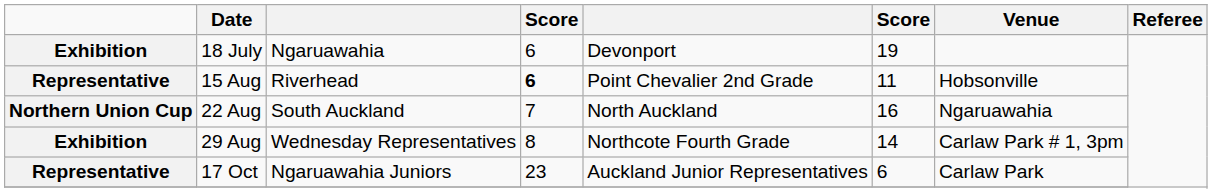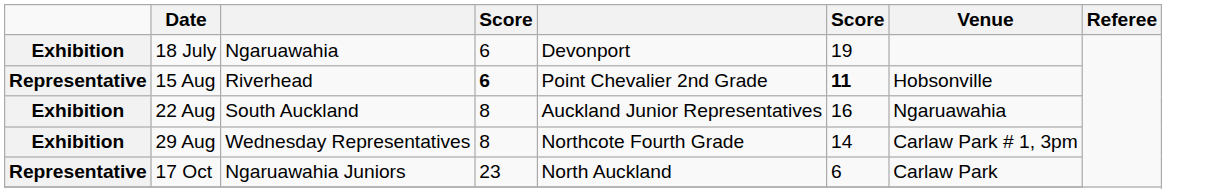15 Aug | column 6: normal -> bold
22 Aug | column 1: Northern Union Cup -> Exhibition
22 Aug | column 4: 7 -> 8
22 Aug | column 5: North Auckland -> Auckland Junior Representatives
17 Oct | column 5: Auckland Junior Representatives -> North Auckland
